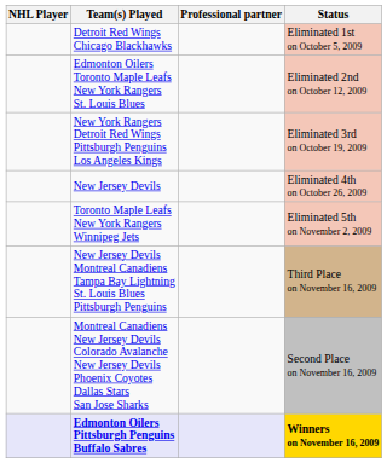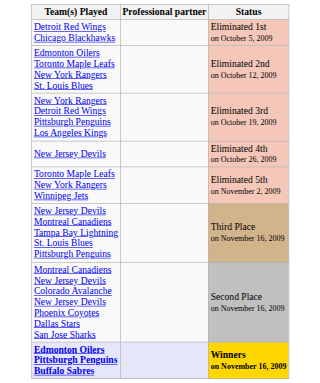- column: NHL Player
